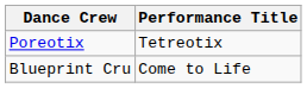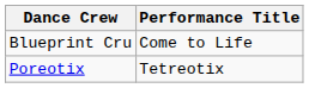rows swapped: Blueprint Cru <-> Poreotix
